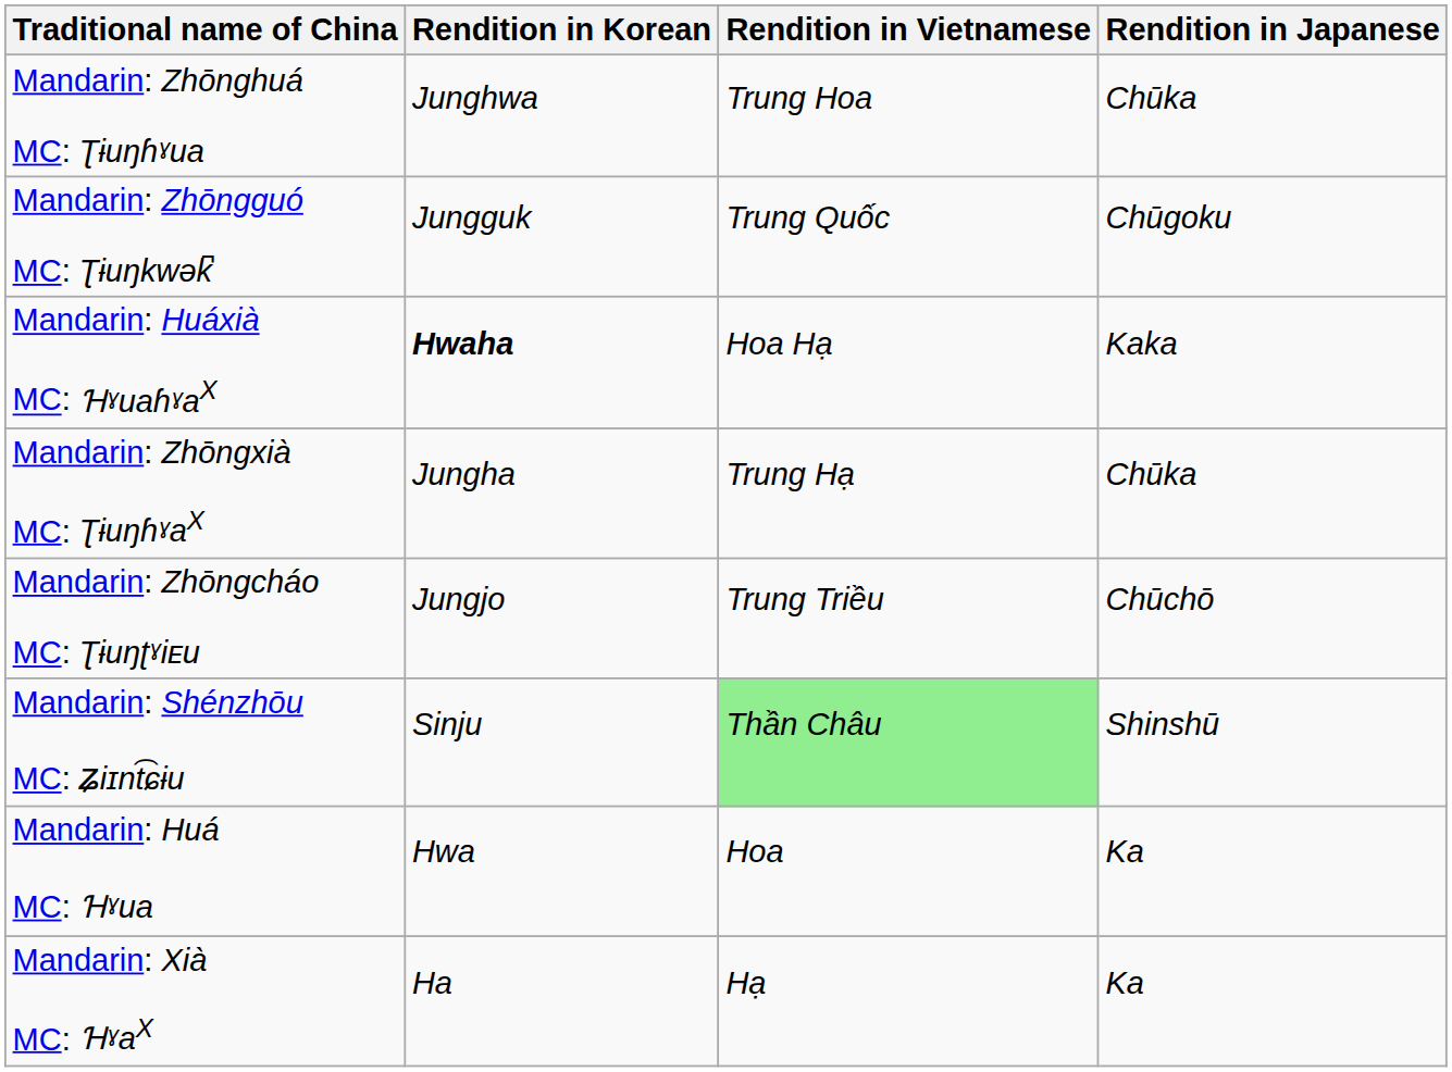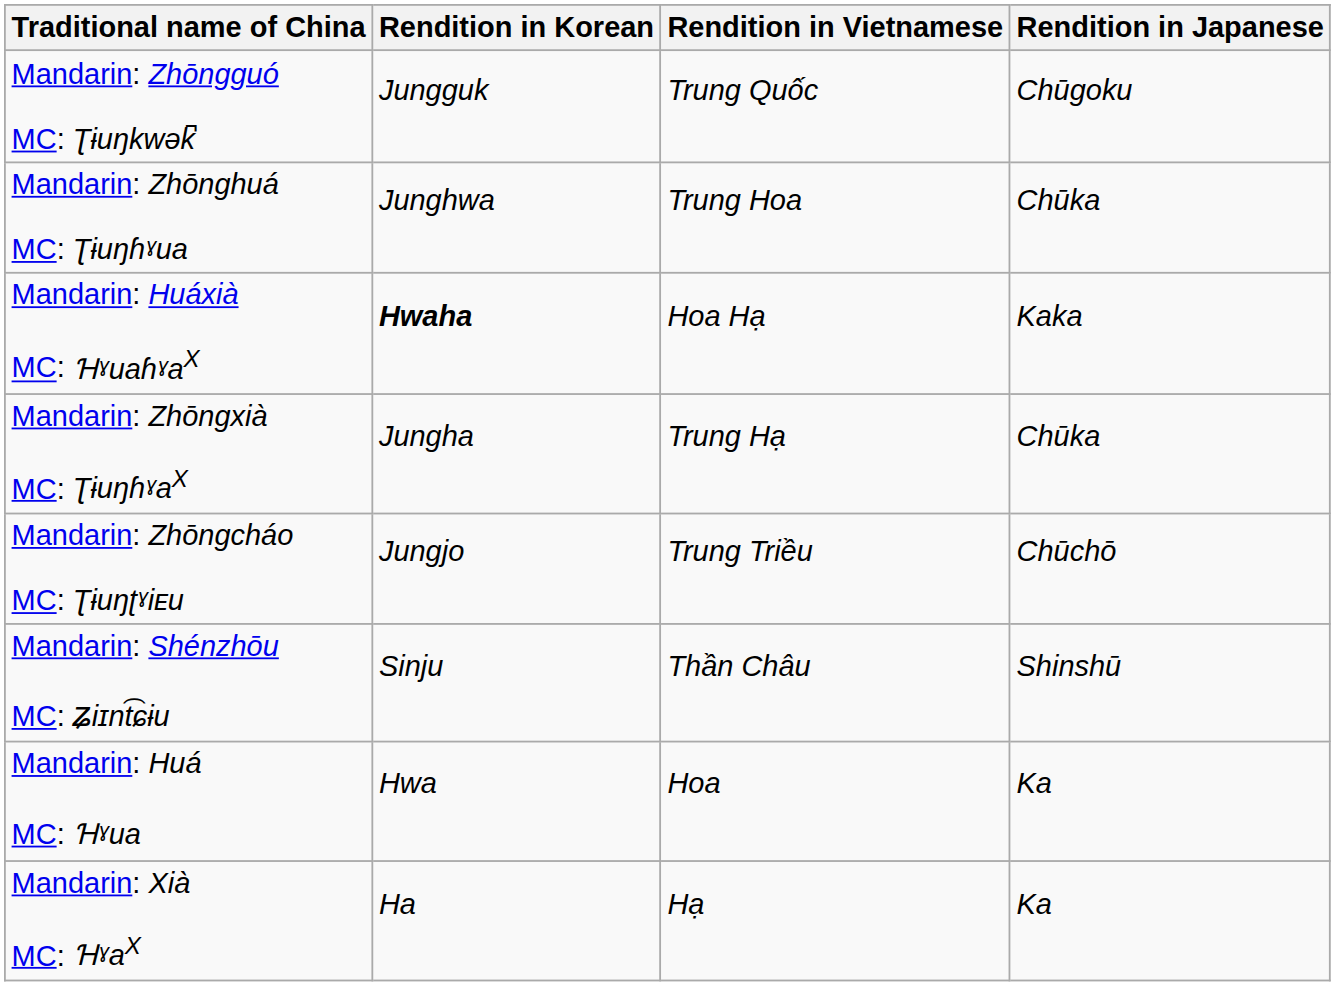rows swapped: Mandarin: Zhōngguó MC: Ʈɨuŋkwək̚ <-> Mandarin: Zhōnghuá MC: Ʈɨuŋɦˠua
Mandarin: Shénzhōu MC: ʑiɪnt͡ɕɨu | Rendition in Vietnamese: lightgreen background -> no background
